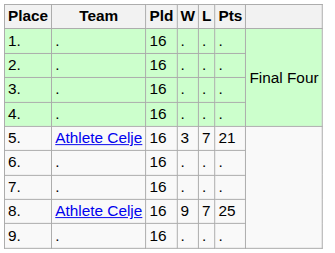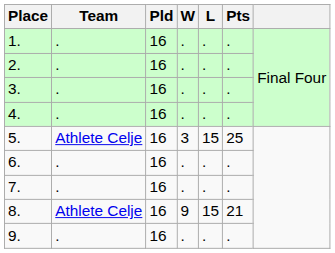5. | L: 7 -> 15
5. | Pts: 21 -> 25
8. | L: 7 -> 15
8. | Pts: 25 -> 21
